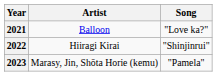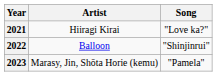2021 | Artist: Balloon -> Hiiragi Kirai
2022 | Artist: Hiiragi Kirai -> Balloon
